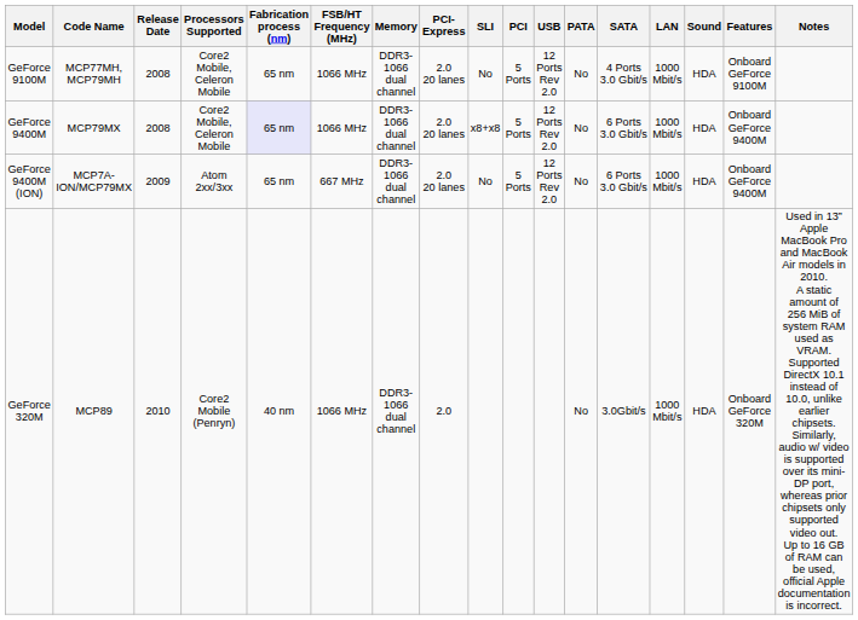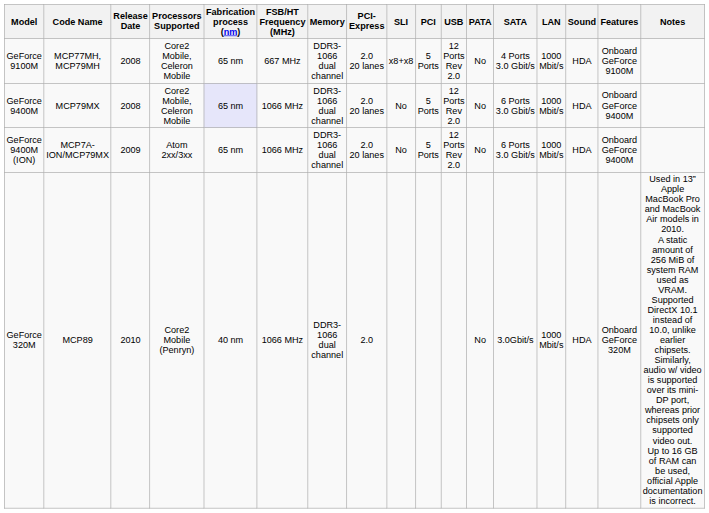GeForce 9100M | FSB/HT Frequency (MHz): 1066 MHz -> 667 MHz
GeForce 9100M | SLI: No -> x8+x8
GeForce 9400M | SLI: x8+x8 -> No
GeForce 9400M (ION) | FSB/HT Frequency (MHz): 667 MHz -> 1066 MHz
